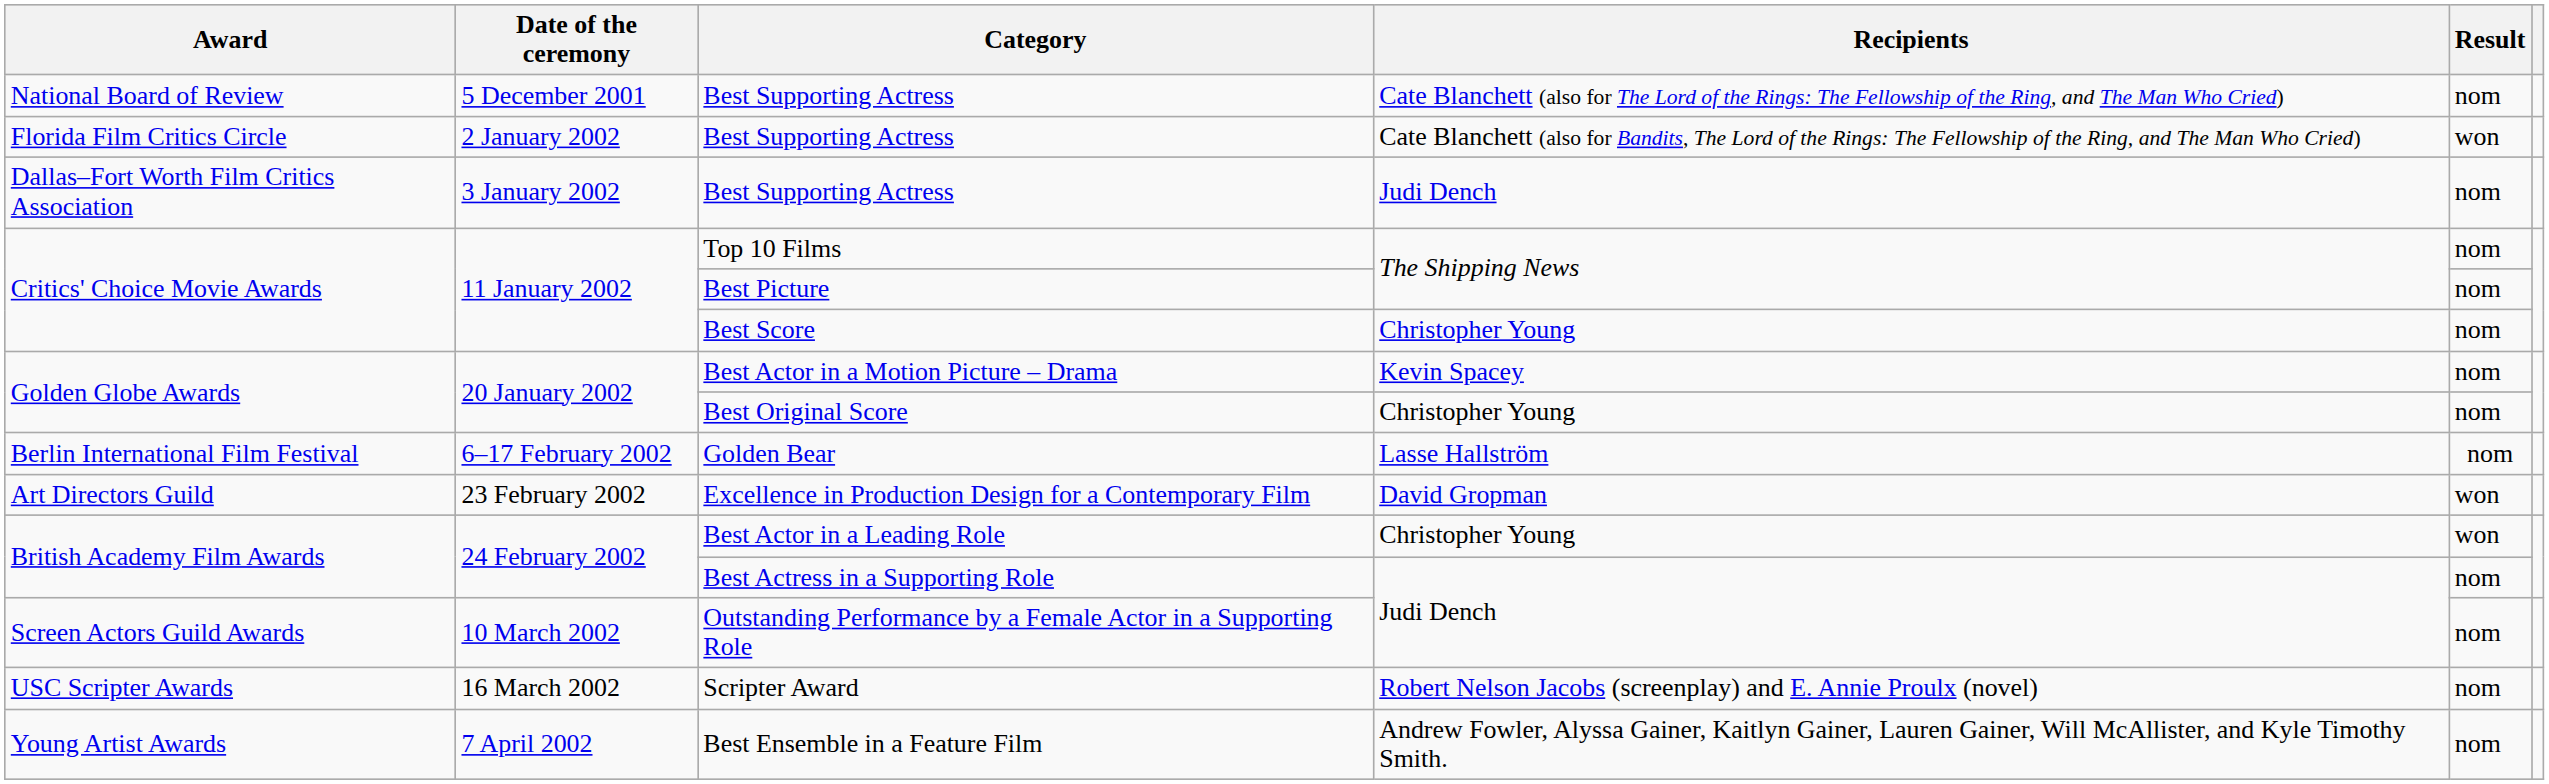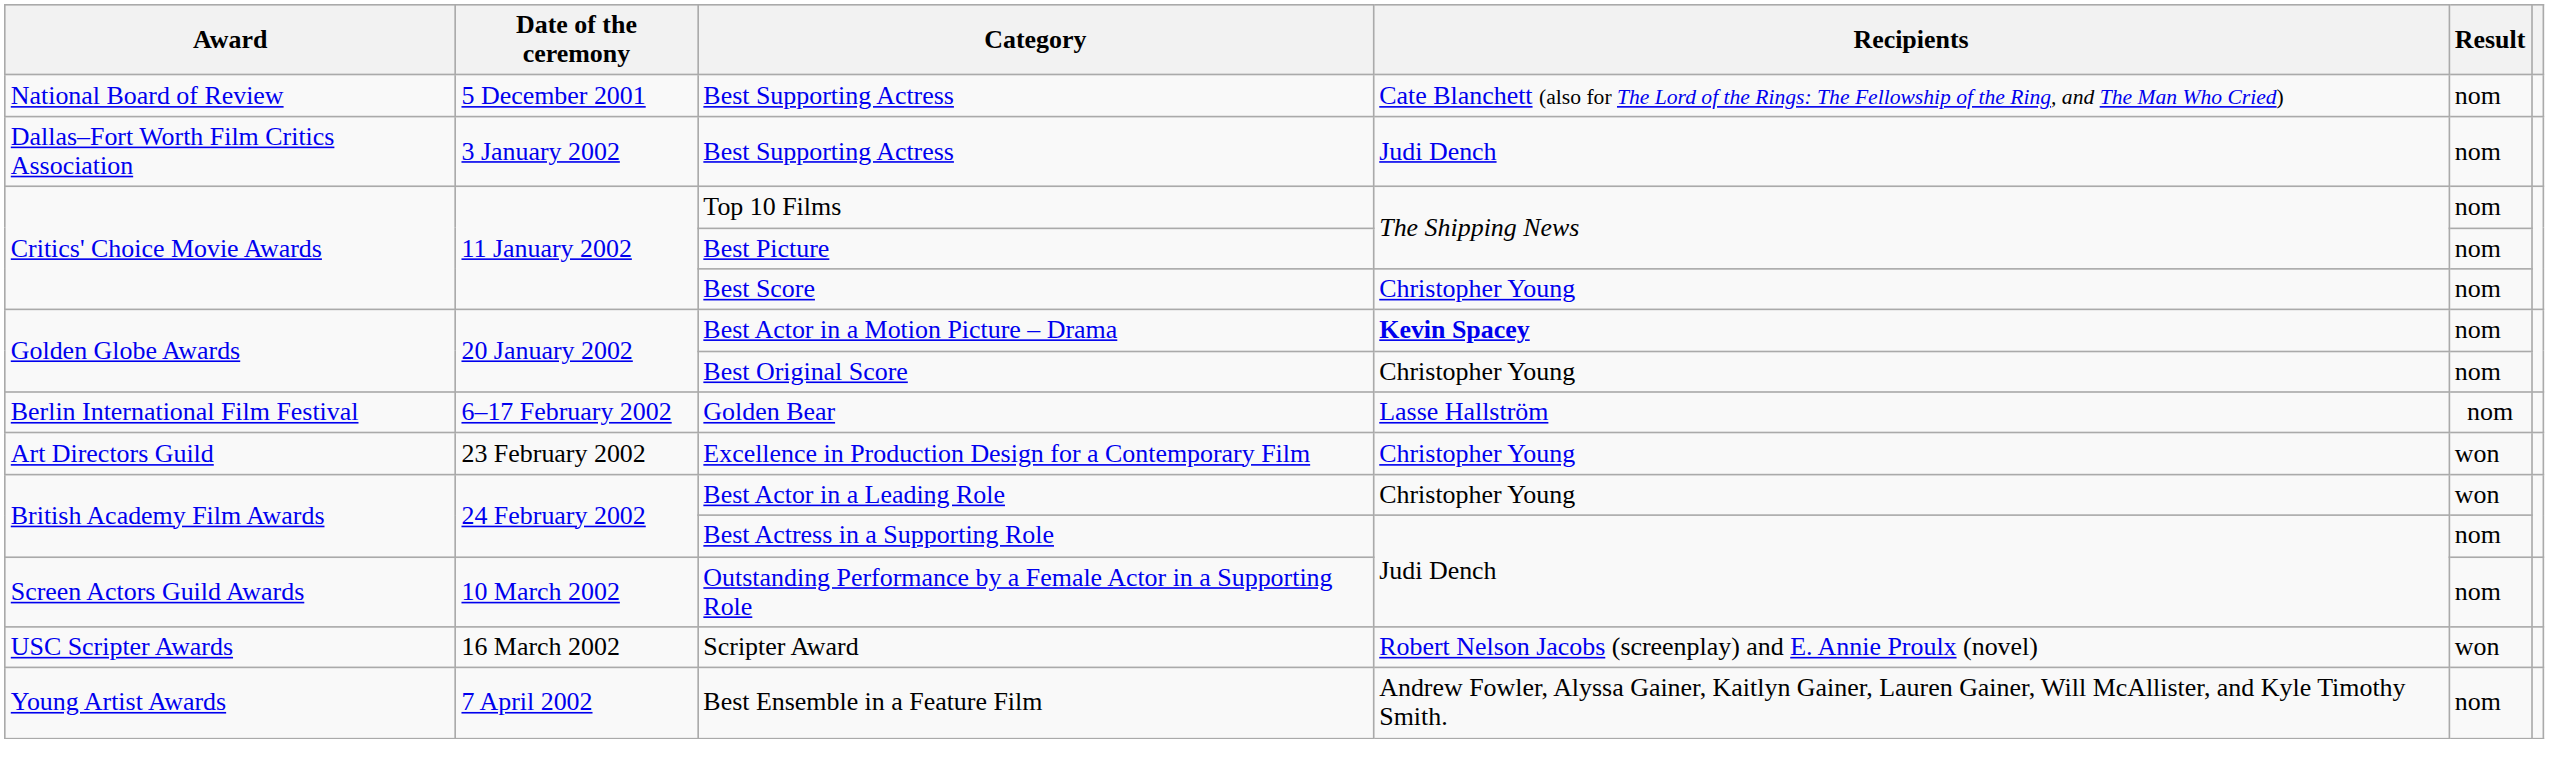- row: Florida Film Critics Circle | 2 January 2002 | Best Supporting Actress | Cate Blanchett (also for Bandits, The Lord of the Rings: The Fellowship of the Ring, and The Man Who Cried) | won
Best Actor in a Motion Picture – Drama | Recipients: normal -> bold
Excellence in Production Design for a Contemporary Film | Recipients: David Gropman -> Christopher Young
Scripter Award | Result: nom -> won
